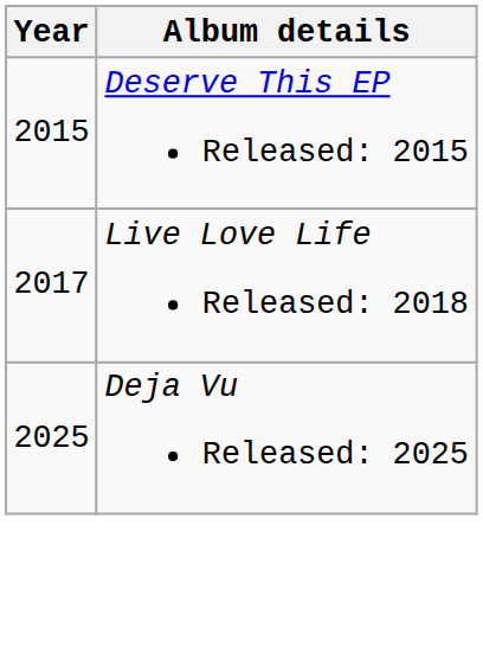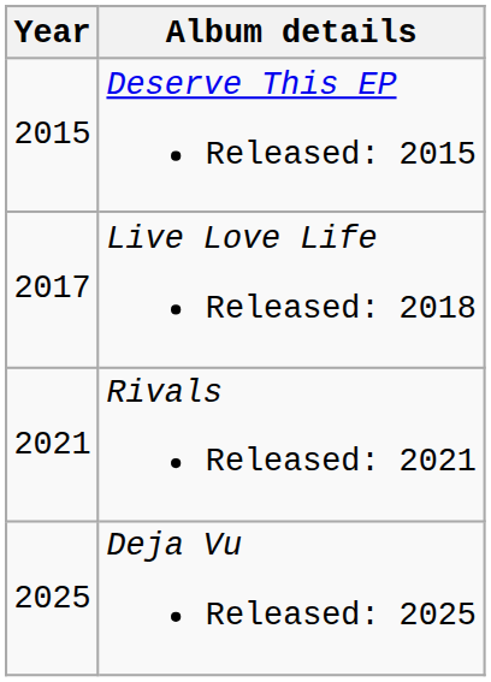+ row: 2021 | Rivals Released: 2021
